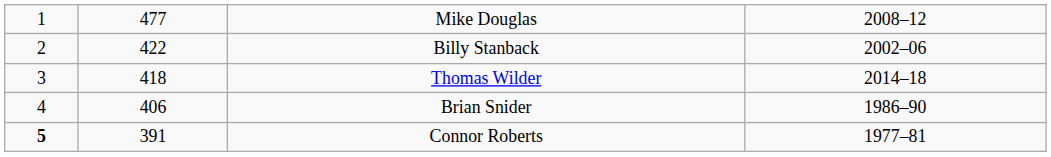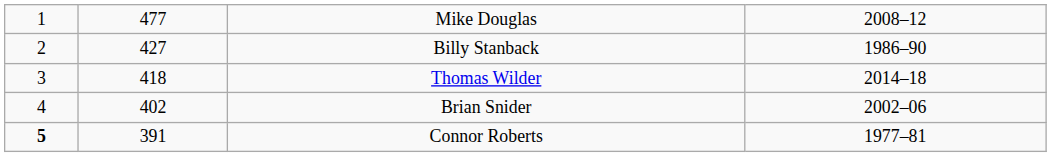Billy Stanback | column 2: 422 -> 427
Billy Stanback | column 4: 2002–06 -> 1986–90
Brian Snider | column 2: 406 -> 402
Brian Snider | column 4: 1986–90 -> 2002–06
